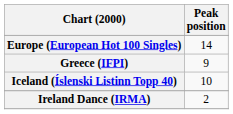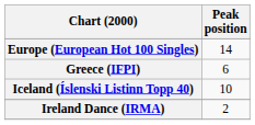Greece (IFPI) | Peak position: 9 -> 6
